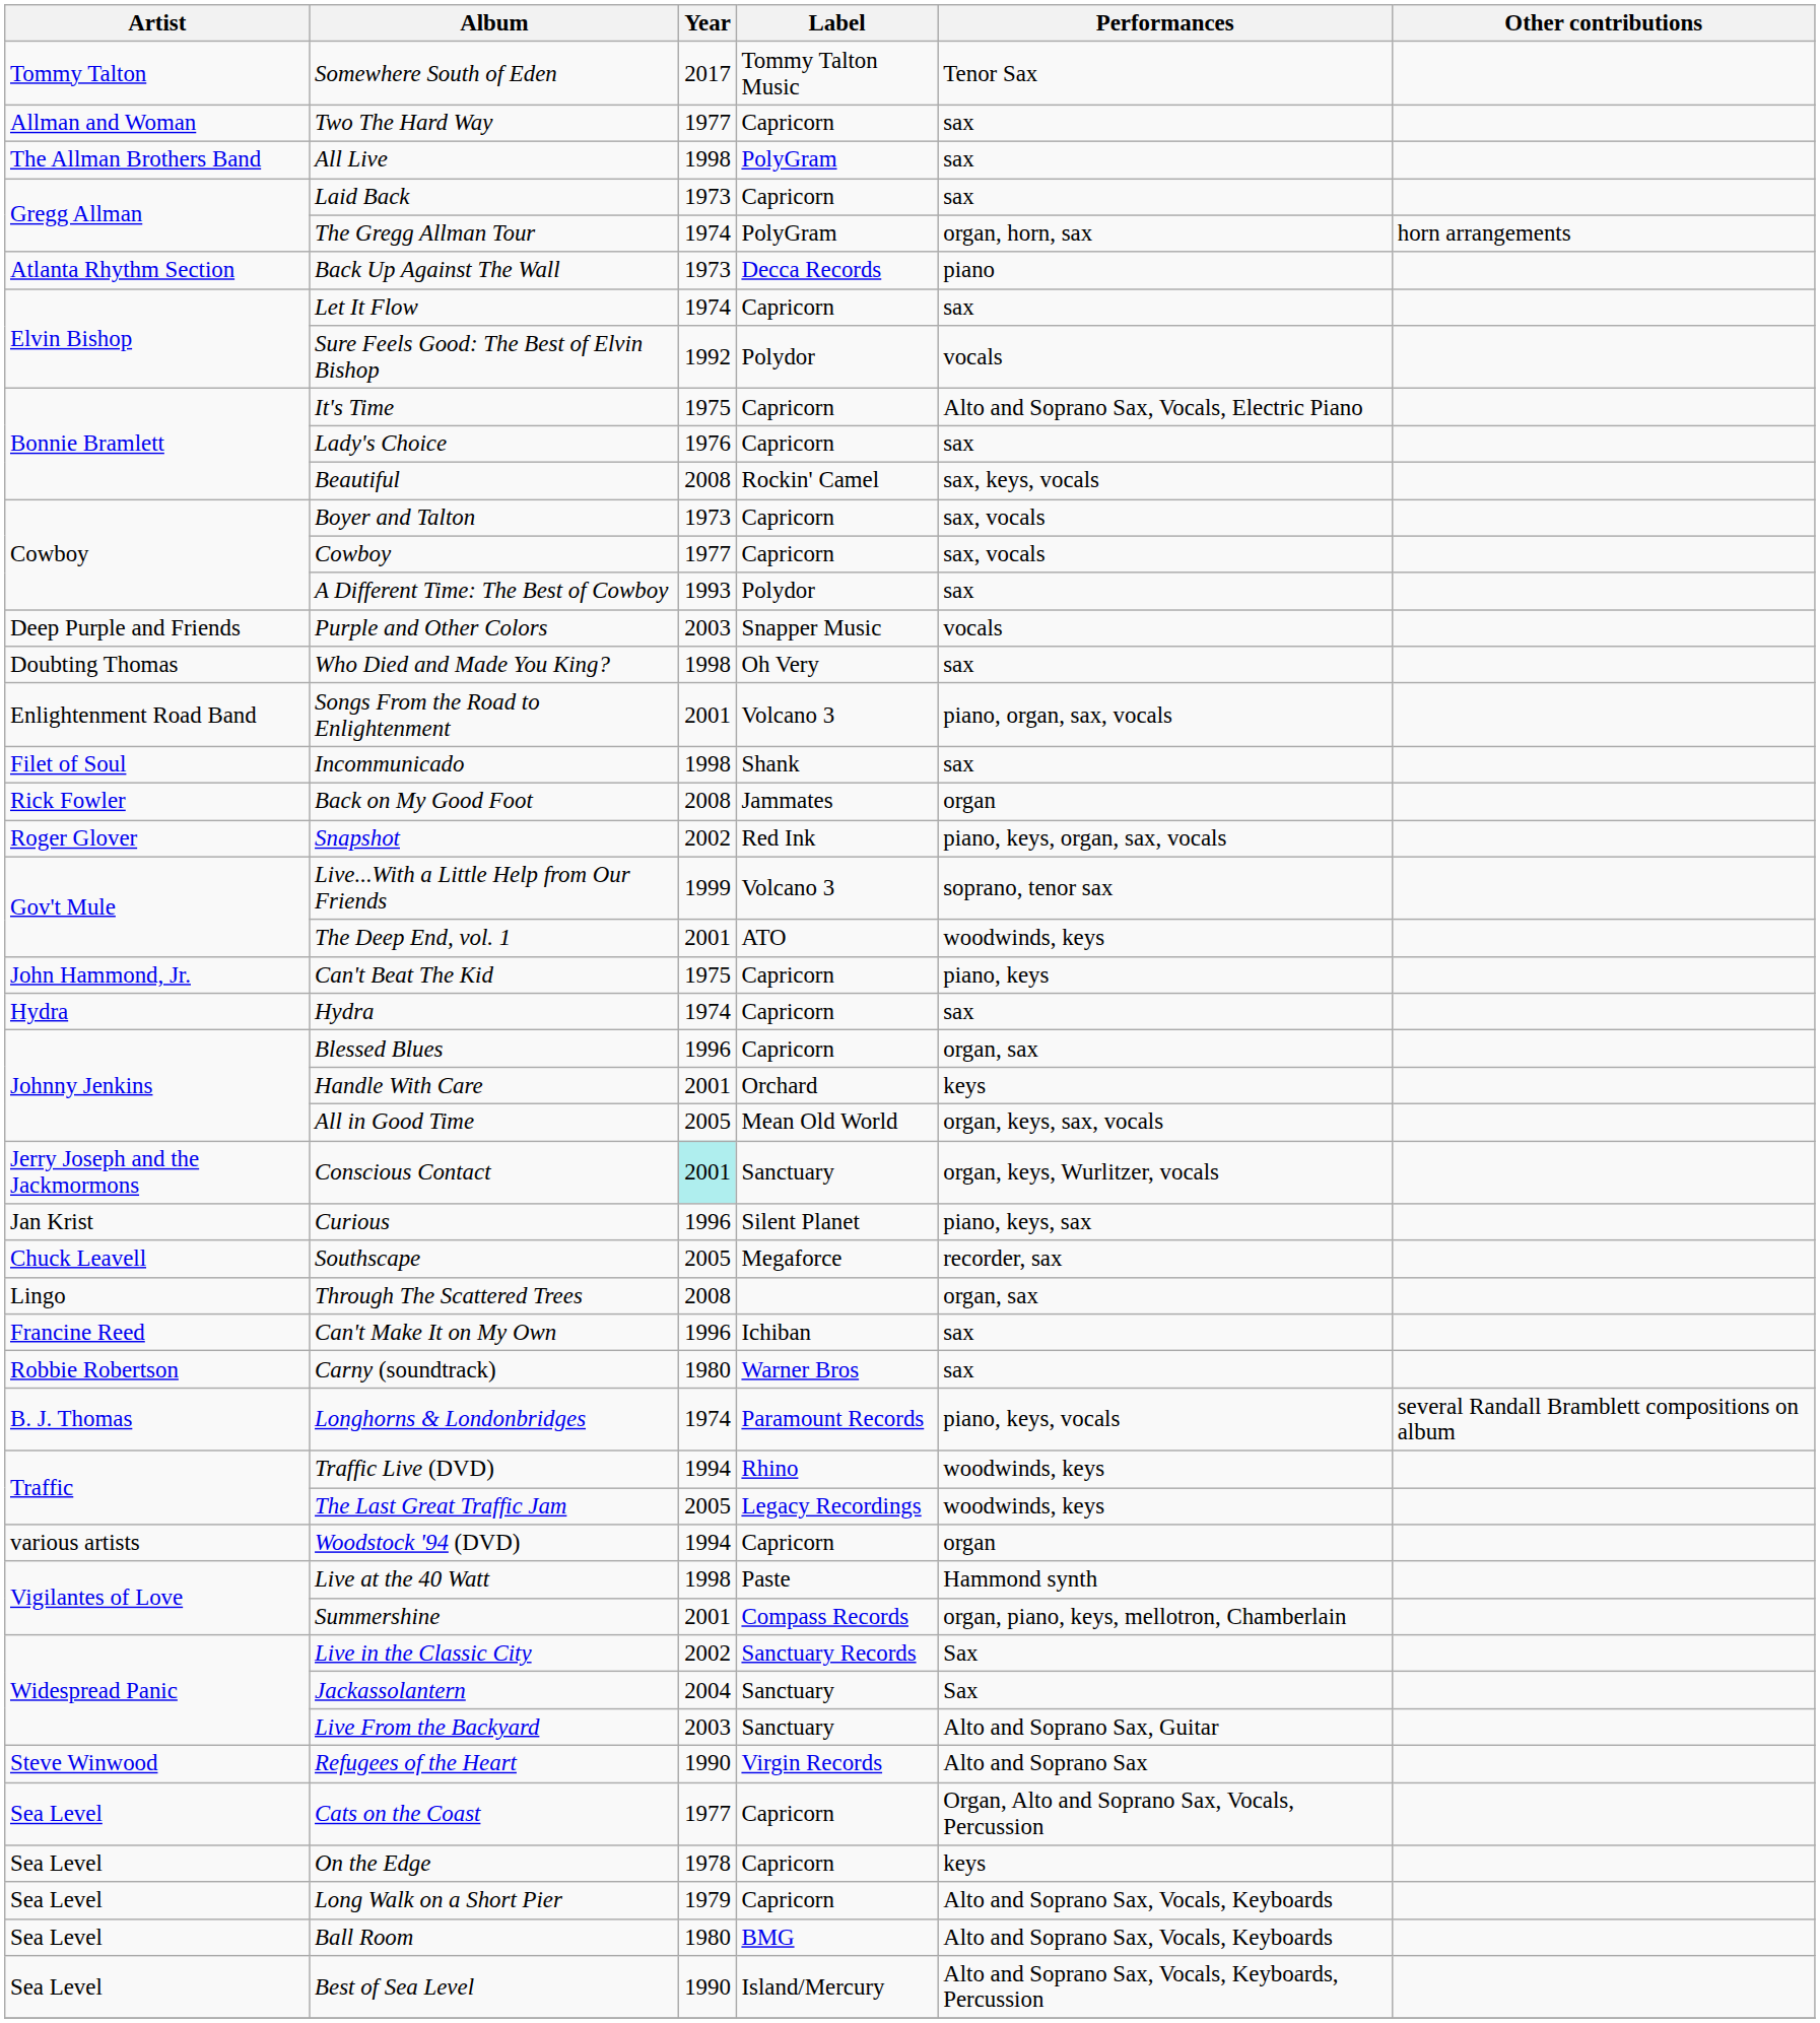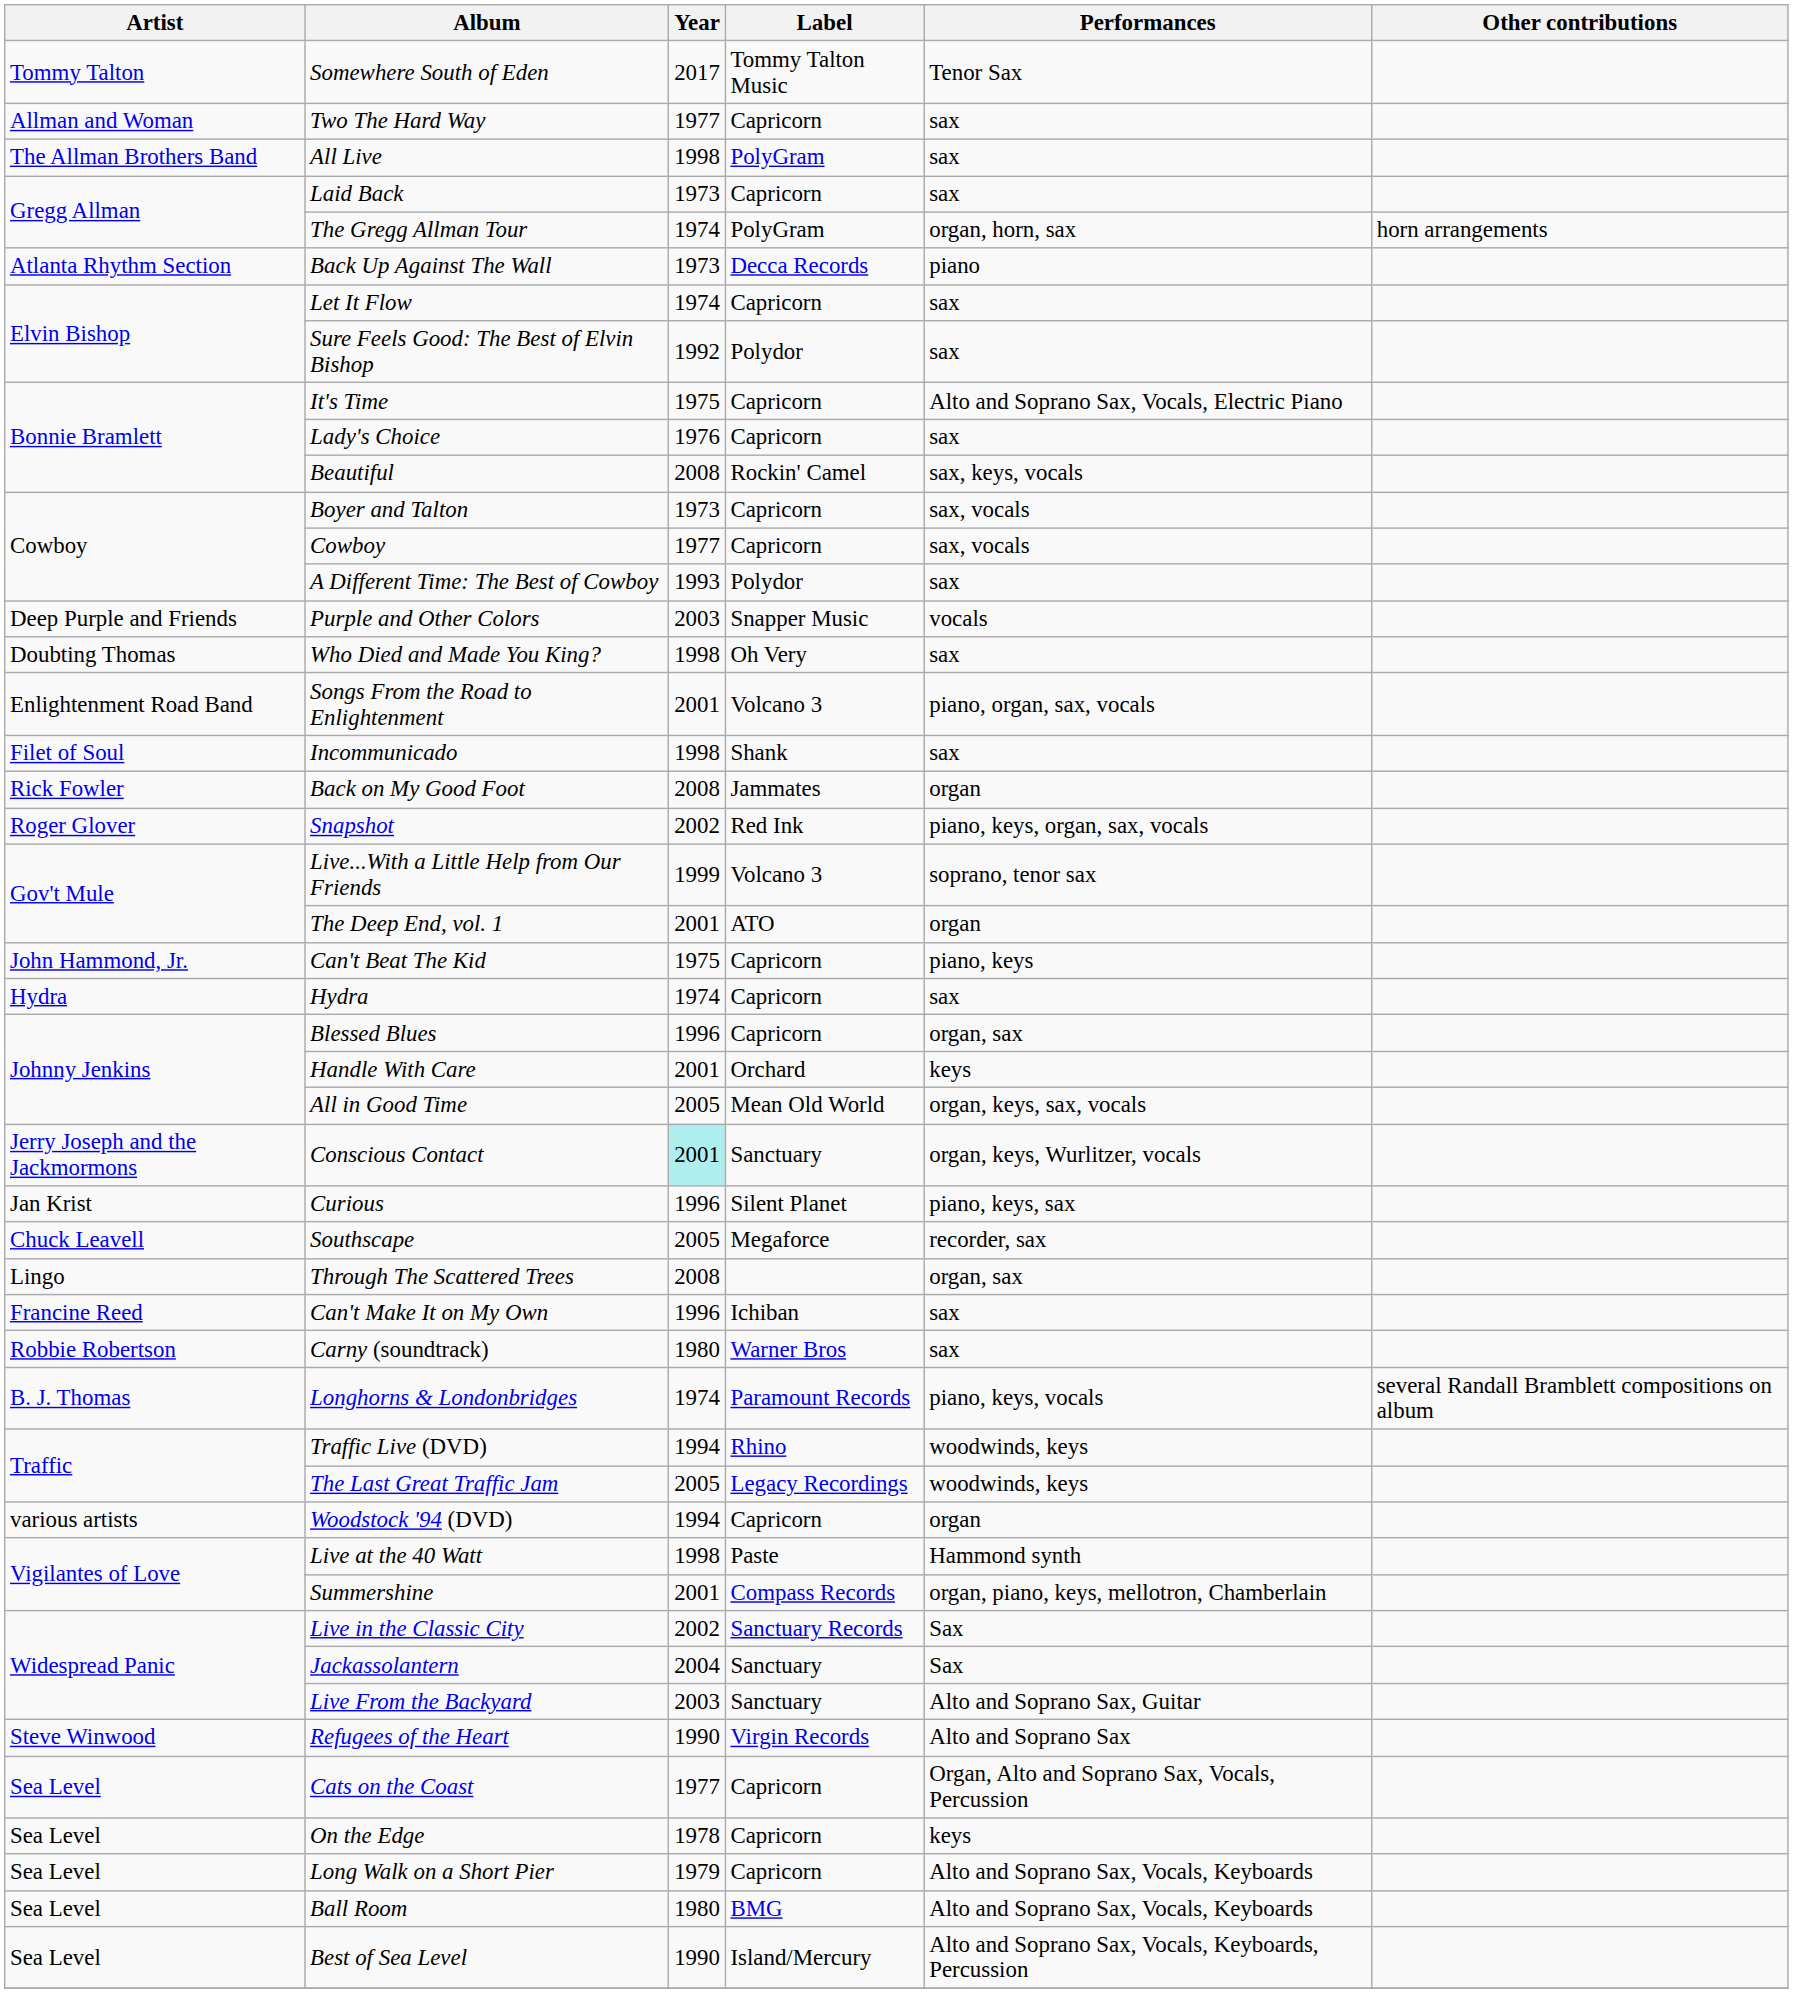Sure Feels Good: The Best of Elvin Bishop | Performances: vocals -> sax
The Deep End, vol. 1 | Performances: woodwinds, keys -> organ
